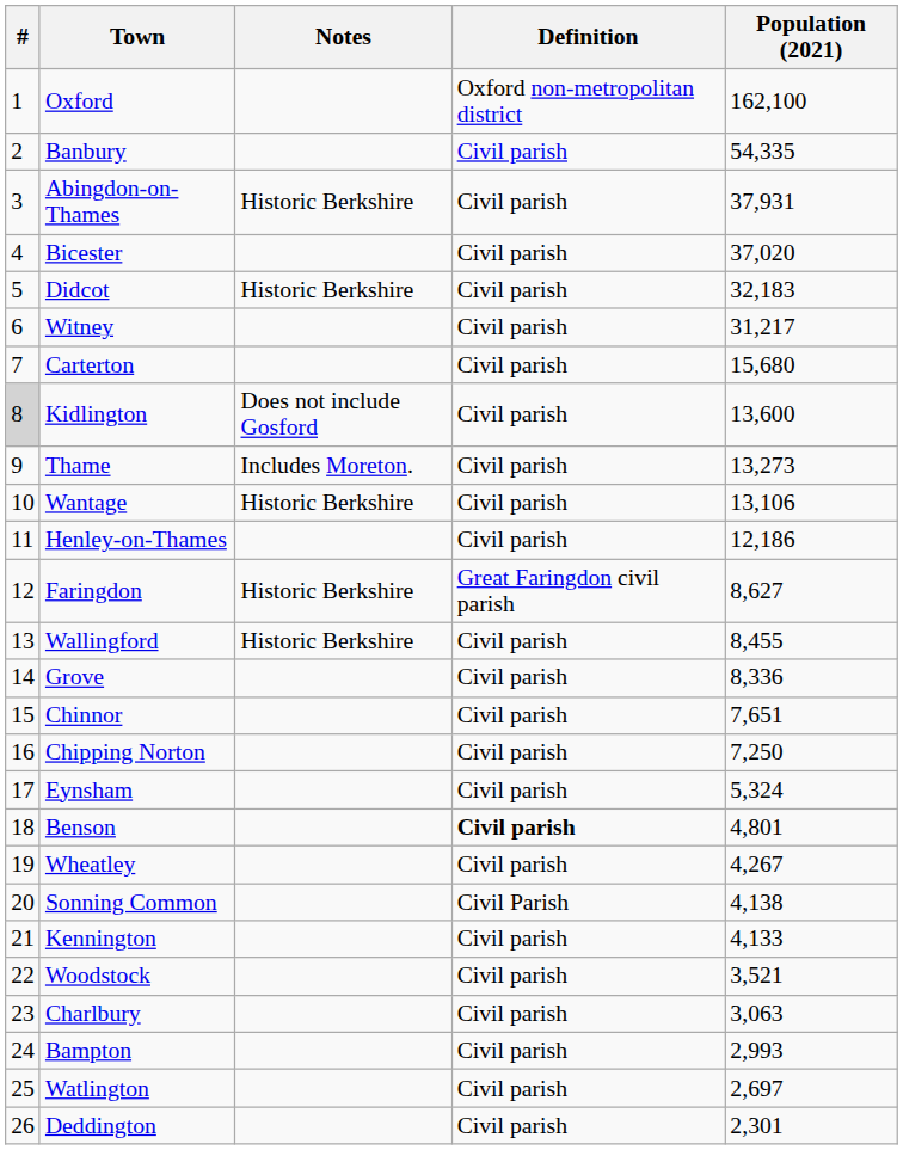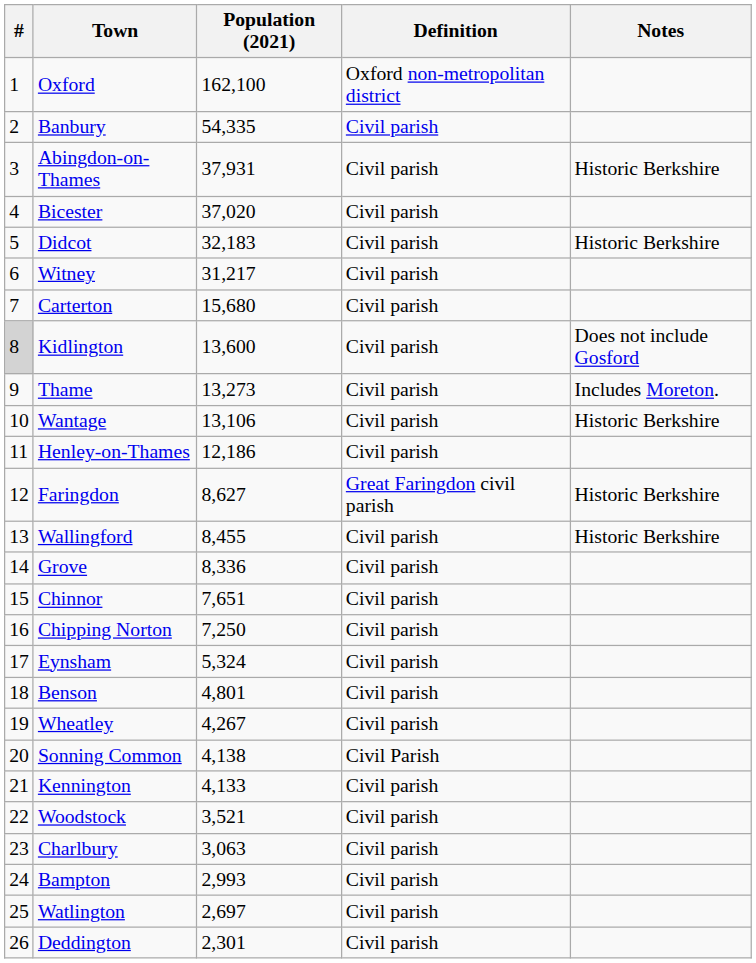columns swapped: Population (2021) <-> Notes
Benson | Definition: bold -> normal
